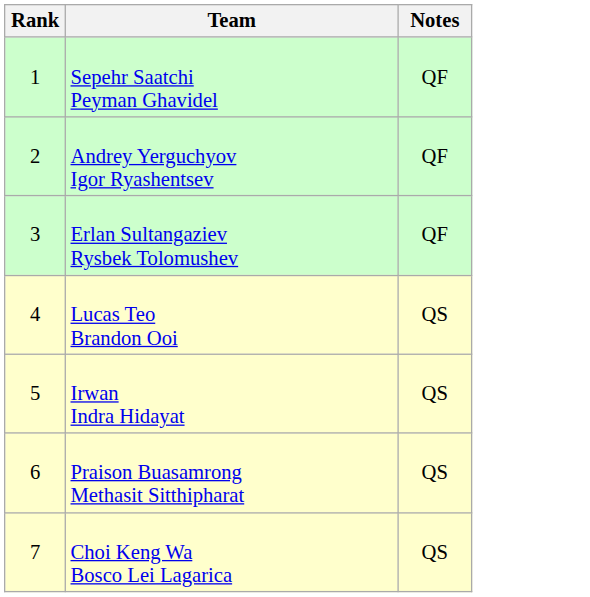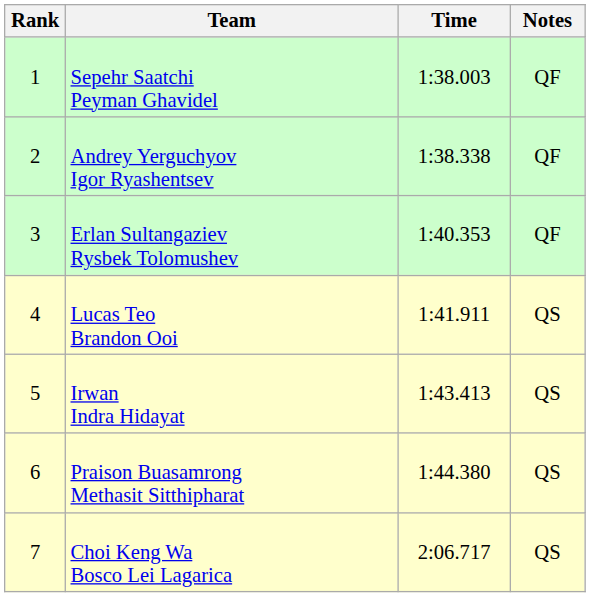+ column: Time | 1:38.003 | 1:38.338 | 1:40.353 | 1:41.911 | 1:43.413 | 1:44.380 | 2:06.717
